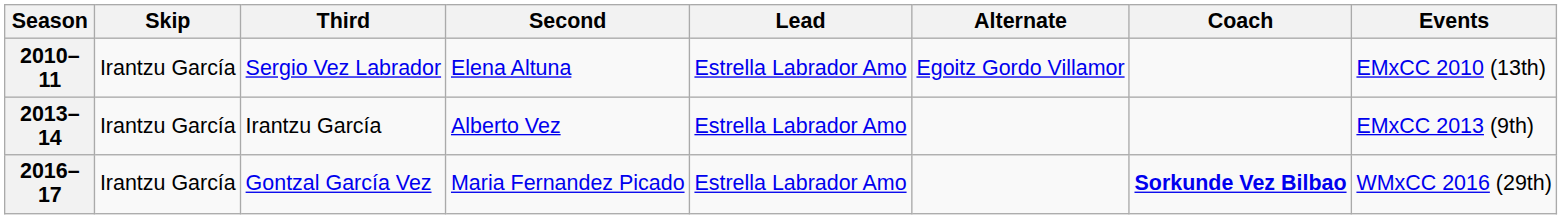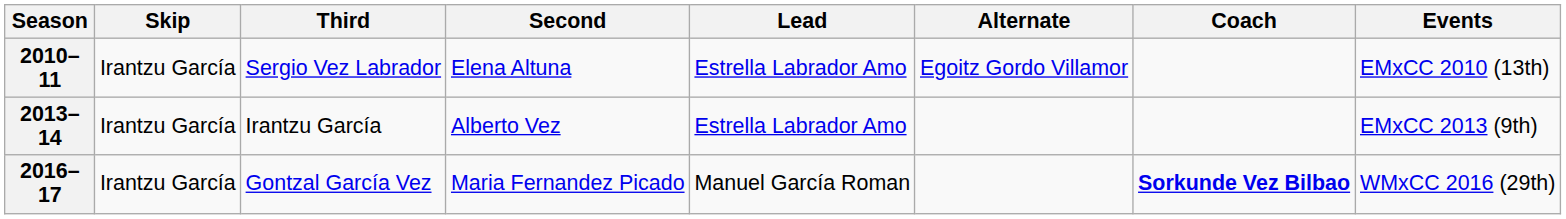2016–17 | Lead: Estrella Labrador Amo -> Manuel García Roman
